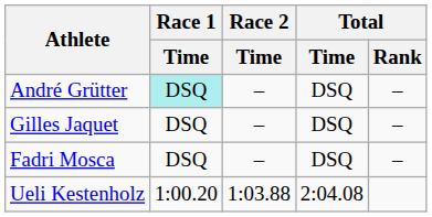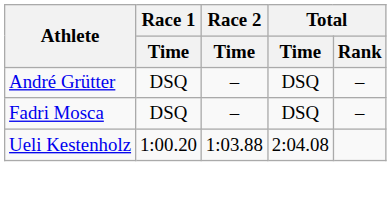André Grütter | Race 1 / Time: paleturquoise background -> no background
- row: Gilles Jaquet | DSQ | – | DSQ | –
